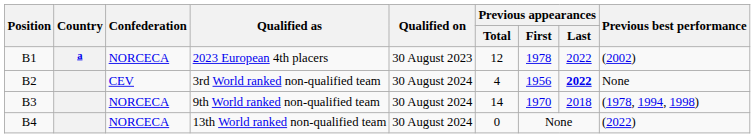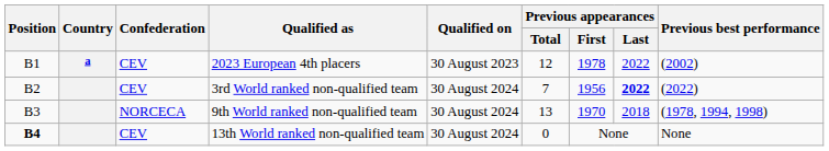2023 European 4th placers | Confederation: NORCECA -> CEV
3rd World ranked non-qualified team | Previous appearances / Total: 4 -> 7
3rd World ranked non-qualified team | Previous best performance: None -> (2022)
9th World ranked non-qualified team | Previous appearances / Total: 14 -> 13
13th World ranked non-qualified team | Position: normal -> bold
13th World ranked non-qualified team | Confederation: NORCECA -> CEV
13th World ranked non-qualified team | Previous best performance: (2022) -> None
